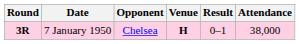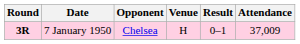7 January 1950 | Venue: bold -> normal
7 January 1950 | Attendance: 38,000 -> 37,009
